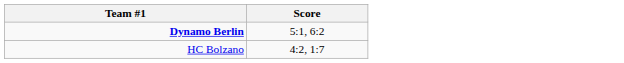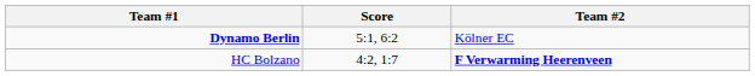+ column: Team #2 | Kölner EC | F Verwarming Heerenveen
